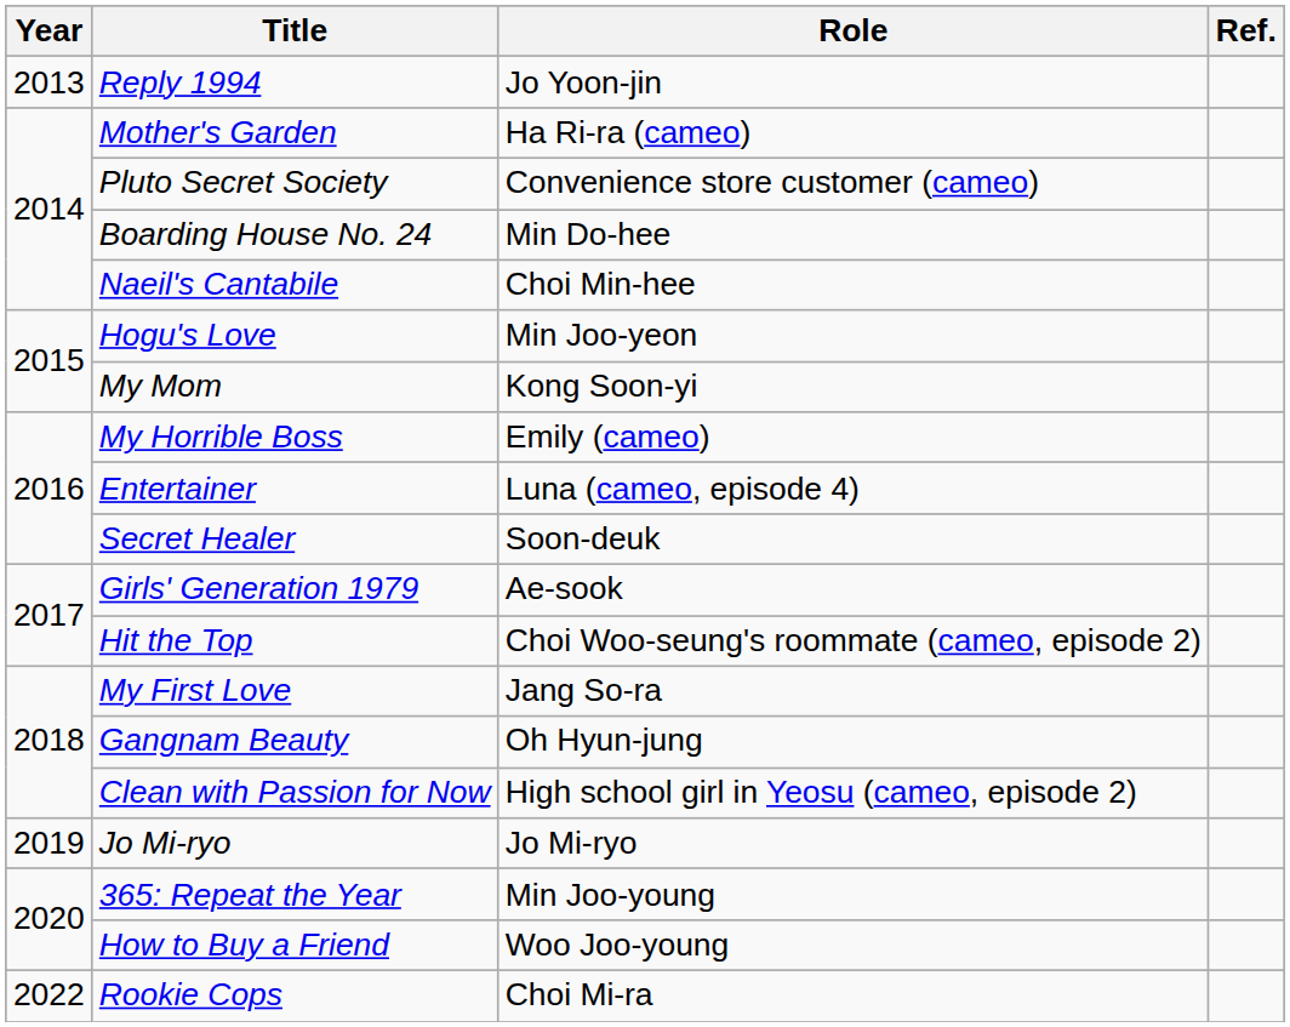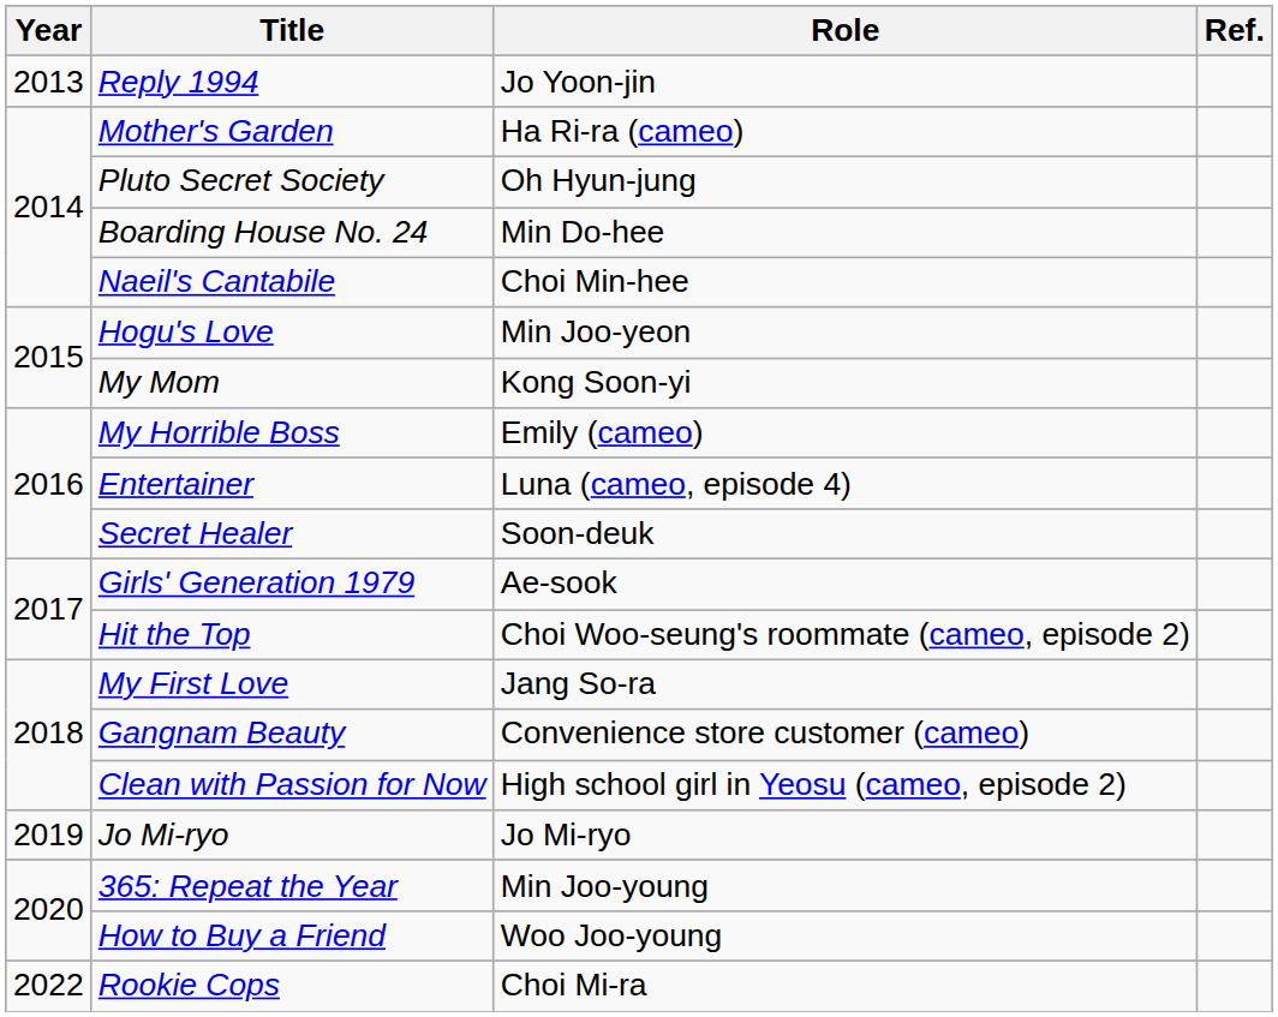Pluto Secret Society | Role: Convenience store customer (cameo) -> Oh Hyun-jung
Gangnam Beauty | Role: Oh Hyun-jung -> Convenience store customer (cameo)
